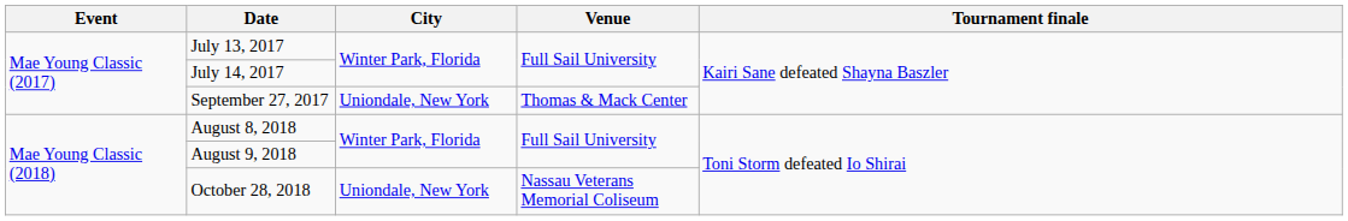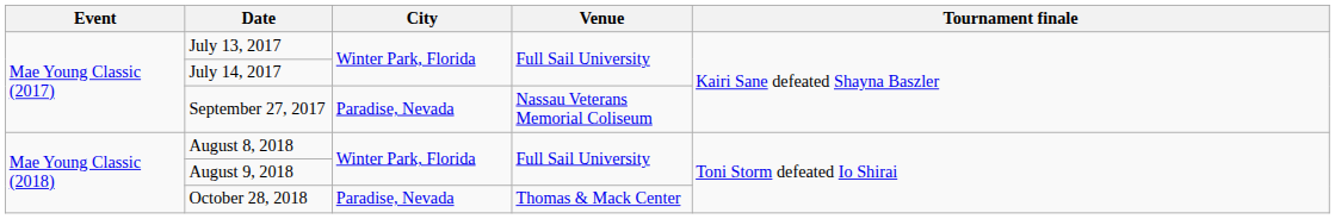September 27, 2017 | City: Uniondale, New York -> Paradise, Nevada
September 27, 2017 | Venue: Thomas & Mack Center -> Nassau Veterans Memorial Coliseum
October 28, 2018 | City: Uniondale, New York -> Paradise, Nevada
October 28, 2018 | Venue: Nassau Veterans Memorial Coliseum -> Thomas & Mack Center
